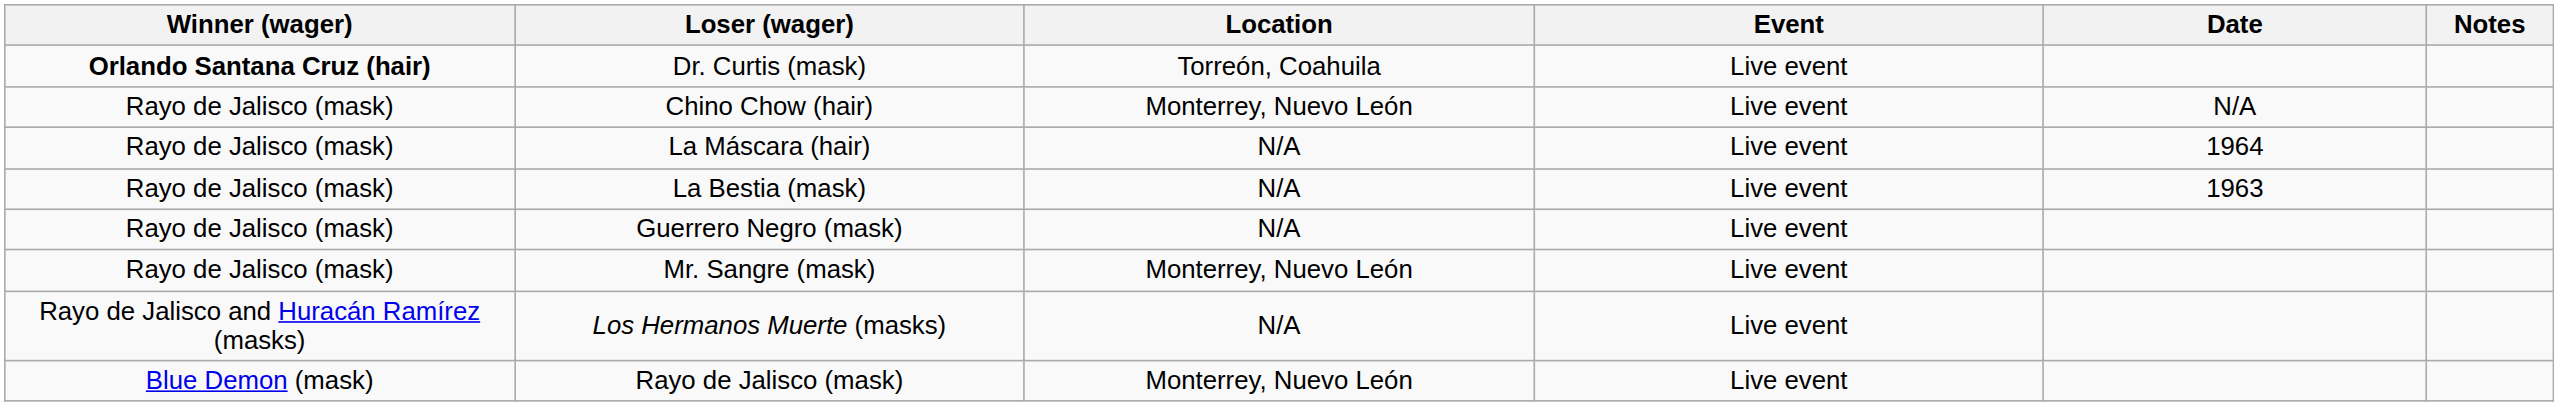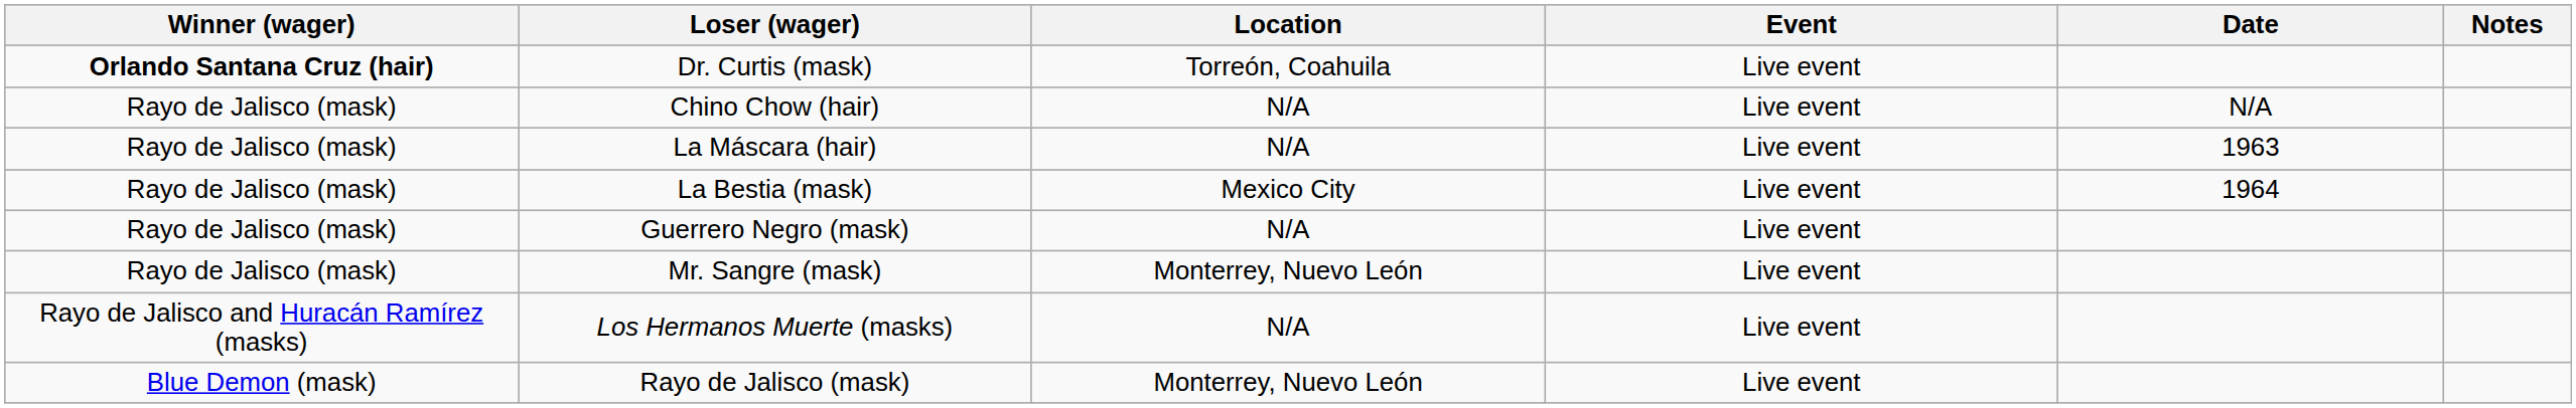Chino Chow (hair) | Location: Monterrey, Nuevo León -> N/A
La Máscara (hair) | Date: 1964 -> 1963
La Bestia (mask) | Location: N/A -> Mexico City
La Bestia (mask) | Date: 1963 -> 1964
